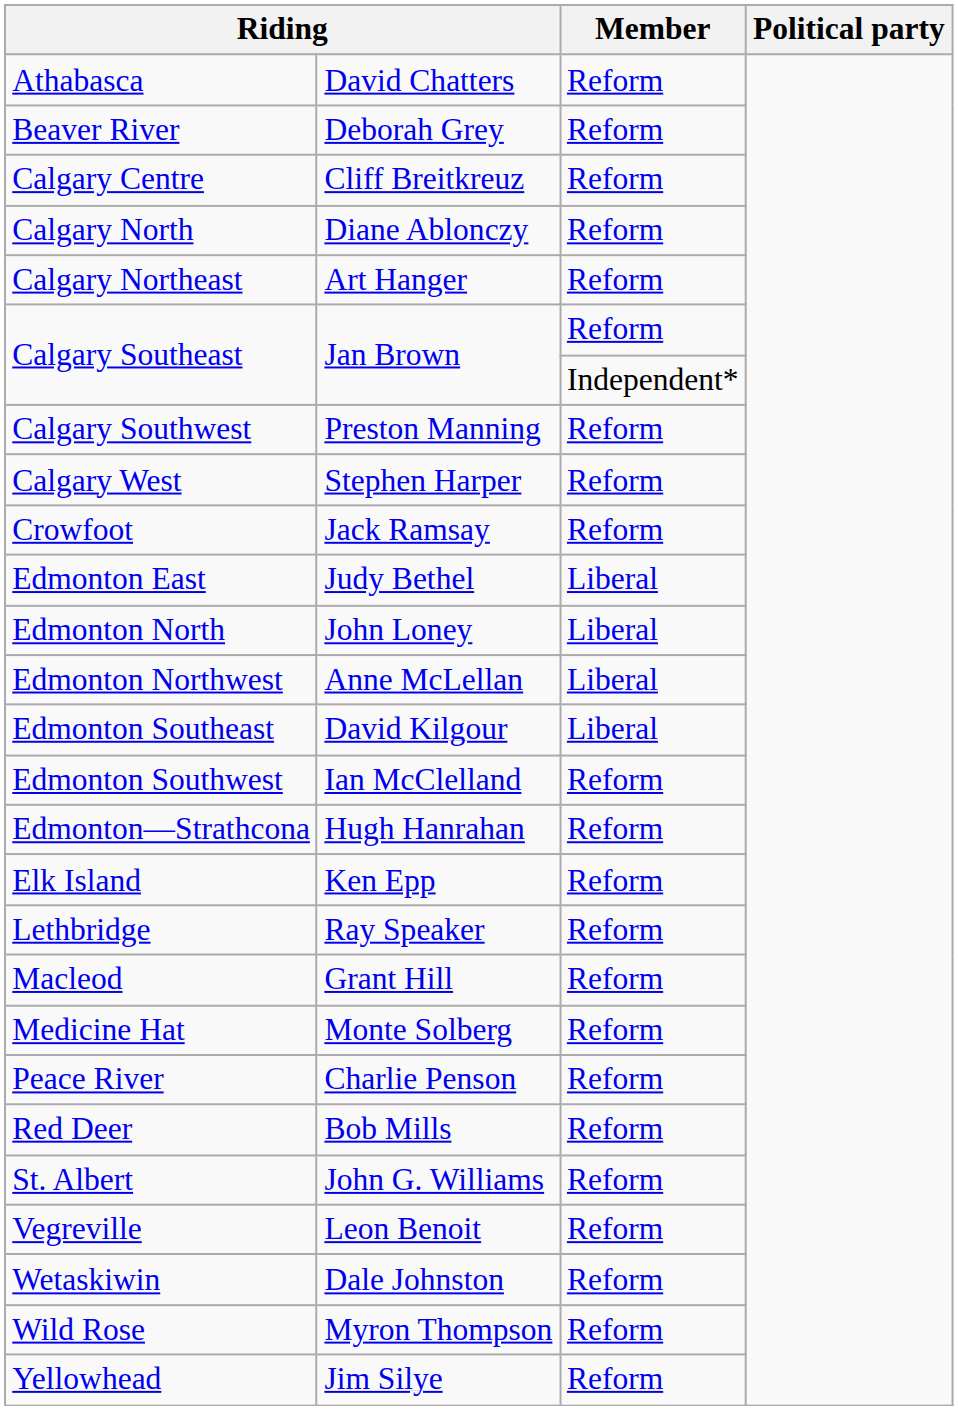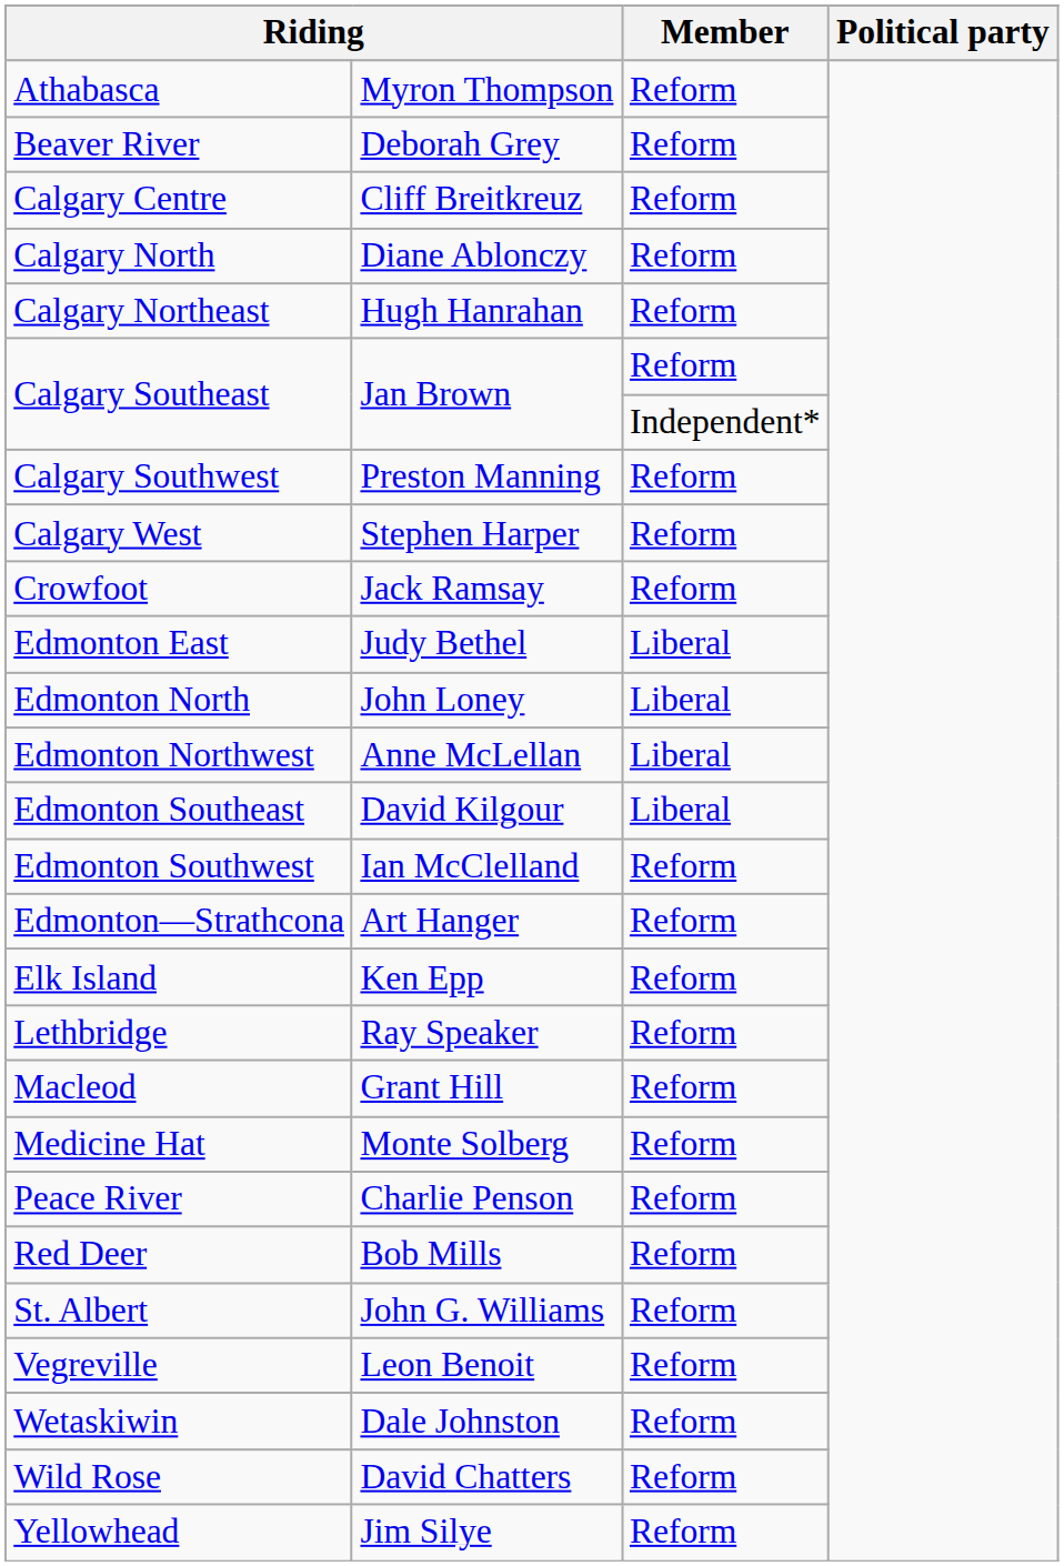Athabasca | column 2: David Chatters -> Myron Thompson
Calgary Northeast | column 2: Art Hanger -> Hugh Hanrahan
Edmonton—Strathcona | column 2: Hugh Hanrahan -> Art Hanger
Wild Rose | column 2: Myron Thompson -> David Chatters
